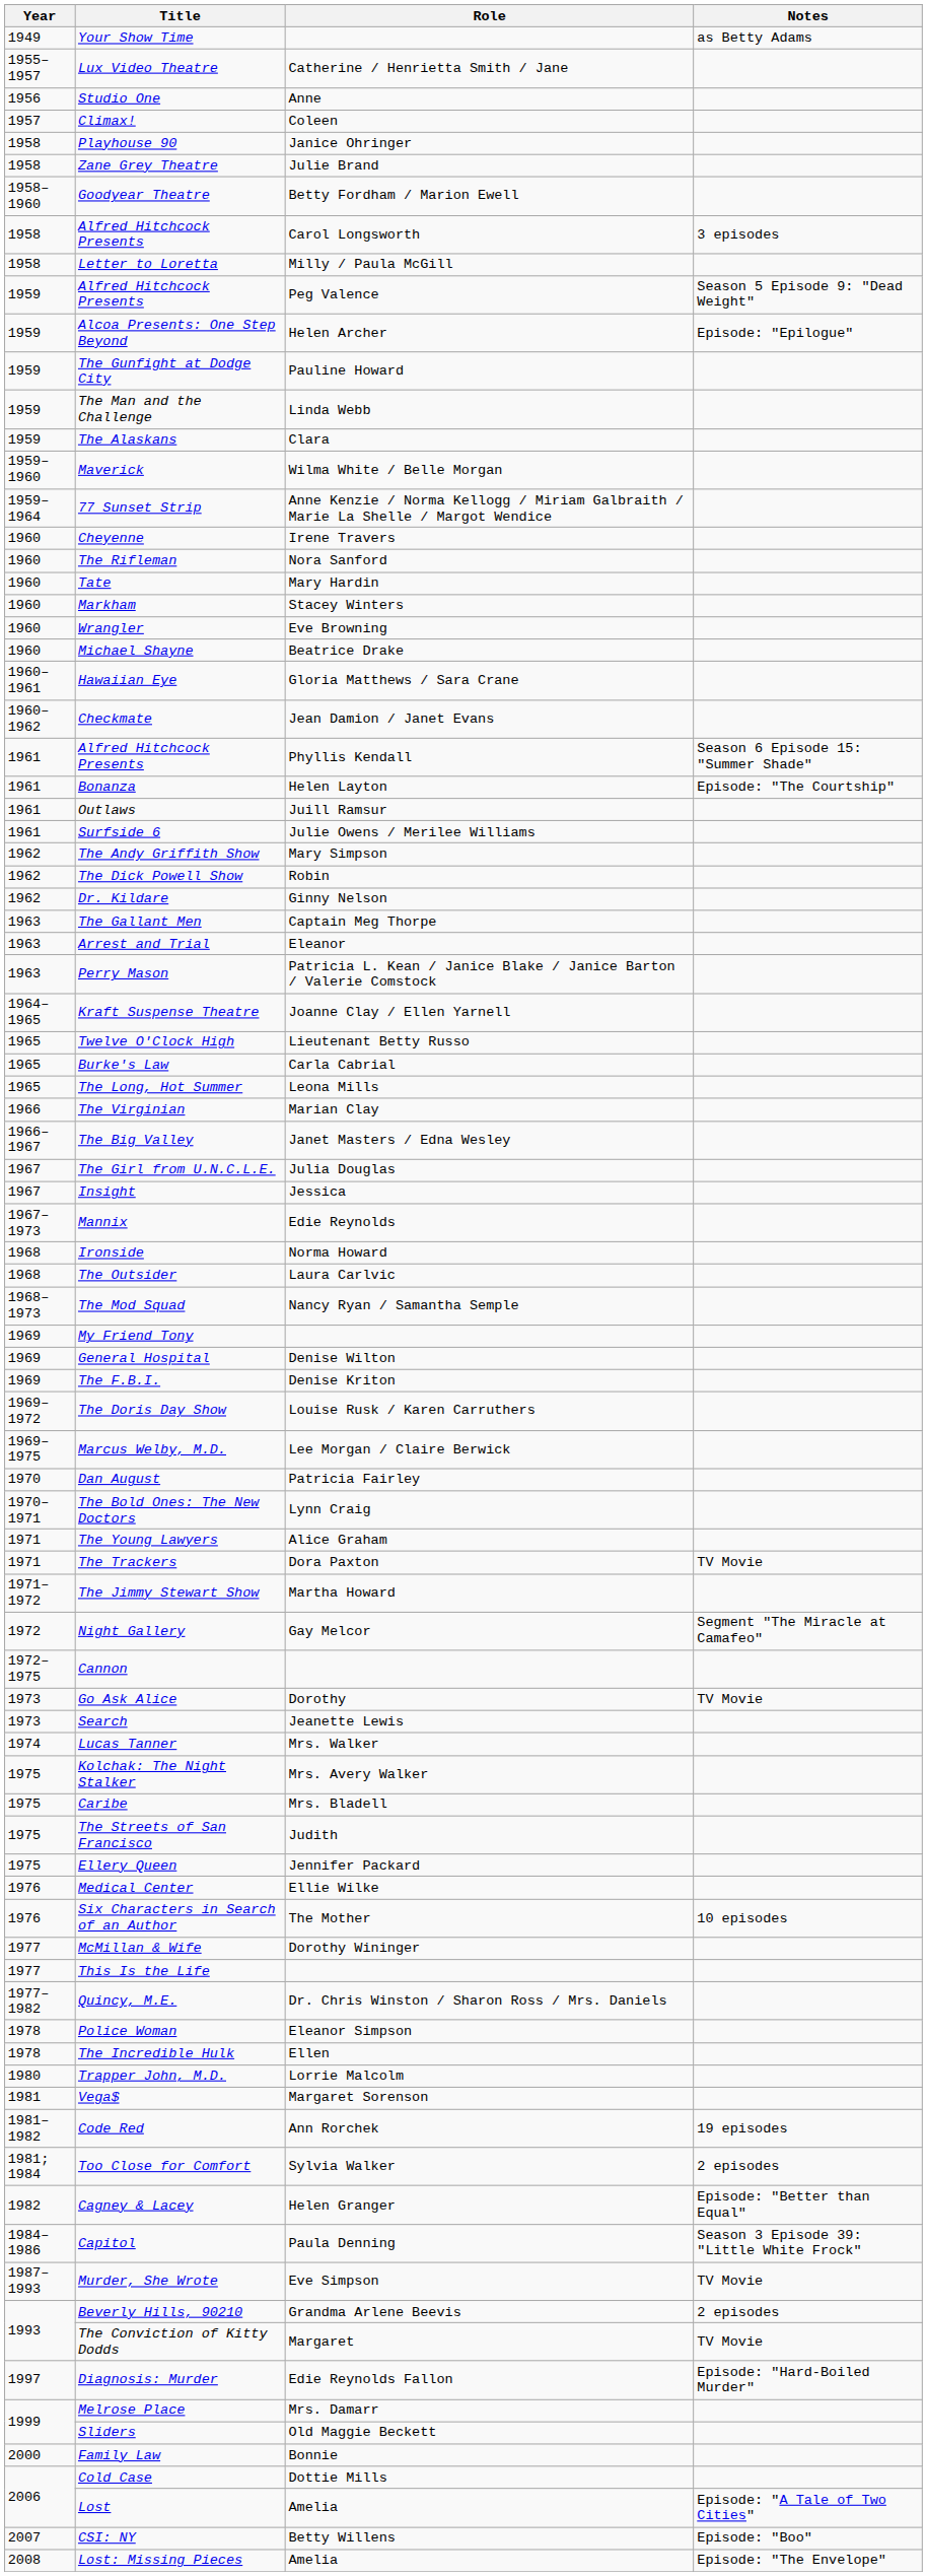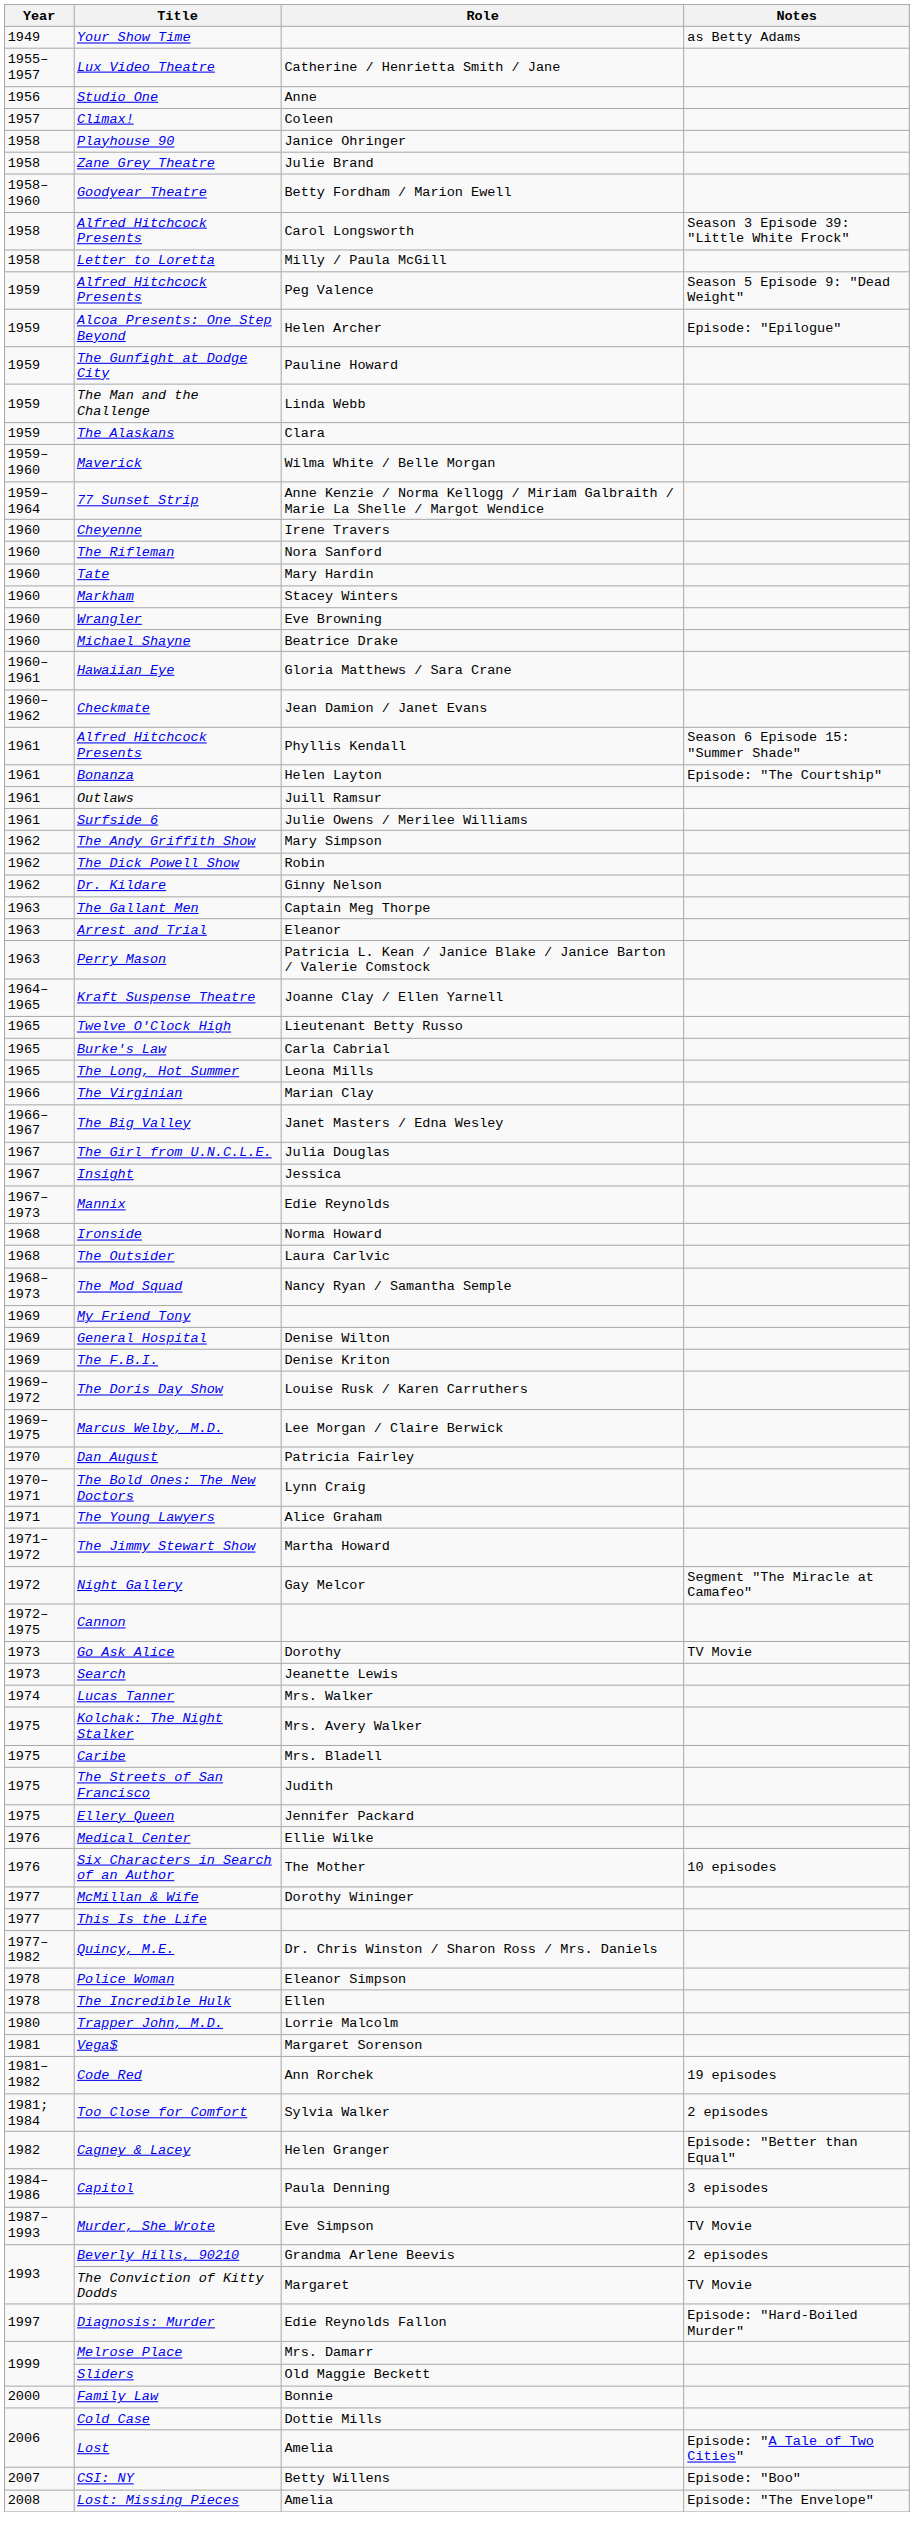Alfred Hitchcock Presents / Carol Longsworth | Notes: 3 episodes -> Season 3 Episode 39: "Little White Frock"
- row: 1971 | The Trackers | Dora Paxton | TV Movie
Capitol | Notes: Season 3 Episode 39: "Little White Frock" -> 3 episodes
